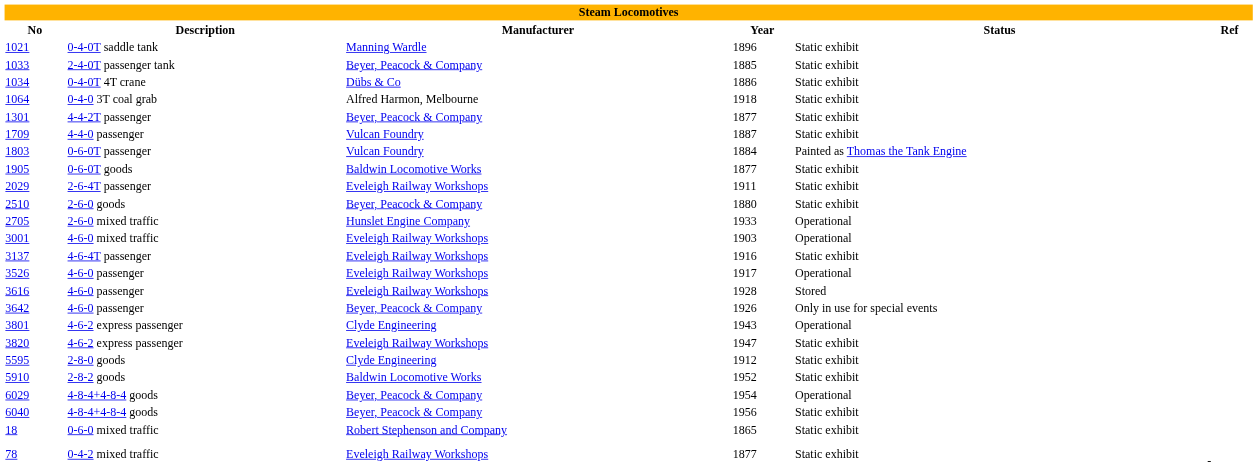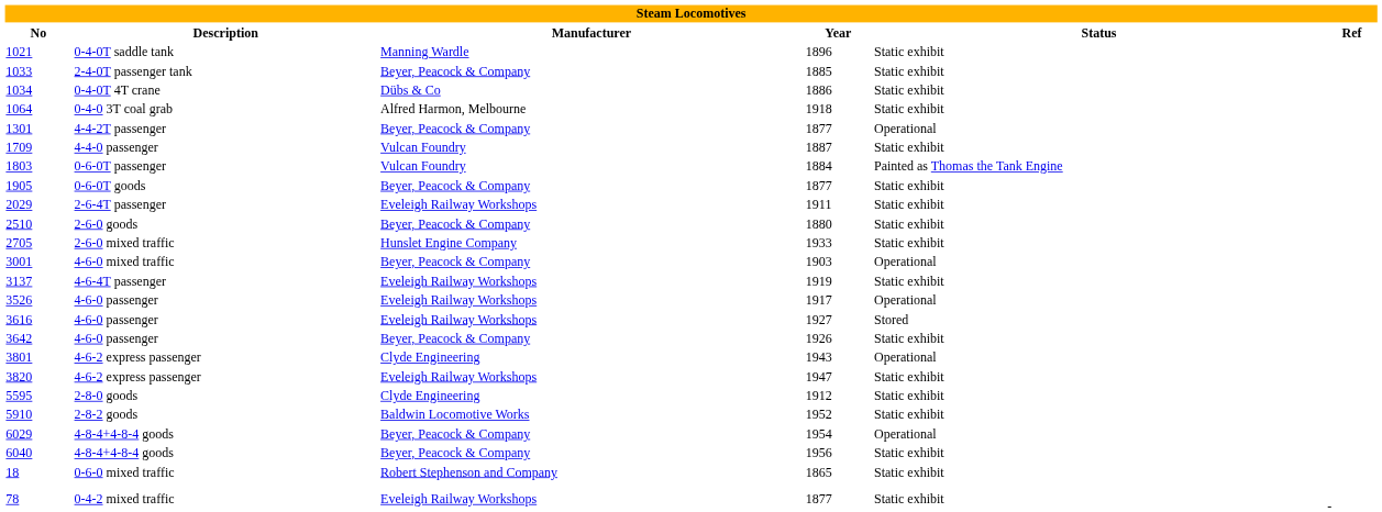1301 | Status: Static exhibit -> Operational
1905 | Manufacturer: Baldwin Locomotive Works -> Beyer, Peacock & Company
2705 | Status: Operational -> Static exhibit
3001 | Manufacturer: Eveleigh Railway Workshops -> Beyer, Peacock & Company
3137 | Year: 1916 -> 1919
3616 | Year: 1928 -> 1927
3642 | Status: Only in use for special events -> Static exhibit
